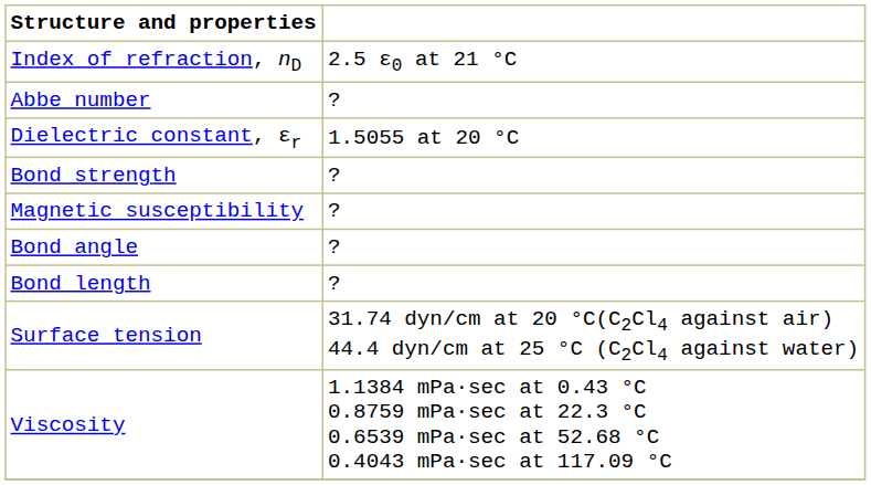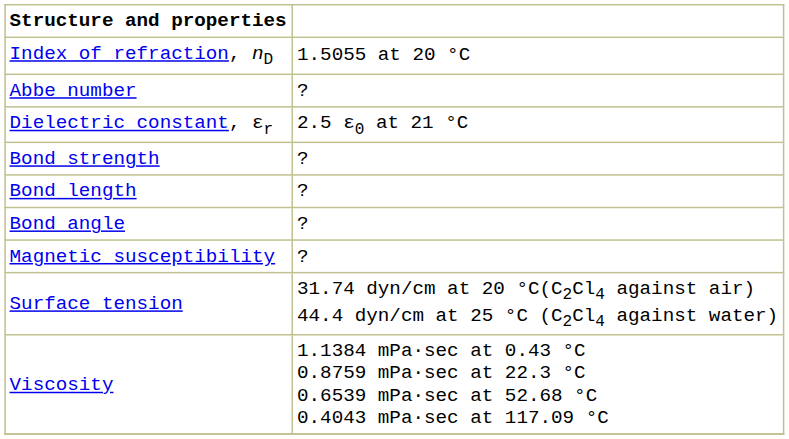Index of refraction, nD | column 2: 2.5 ε0 at 21 °C -> 1.5055 at 20 °C
Dielectric constant, εr | column 2: 1.5055 at 20 °C -> 2.5 ε0 at 21 °C
rows swapped: Bond length <-> Magnetic susceptibility
